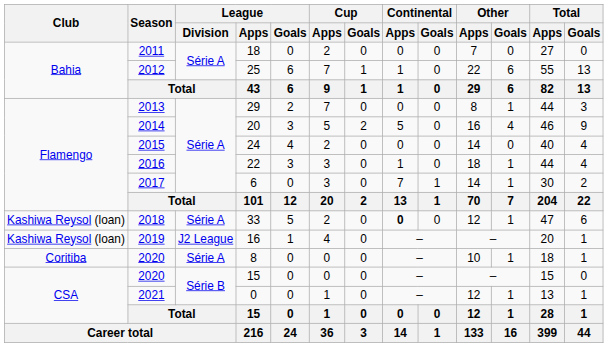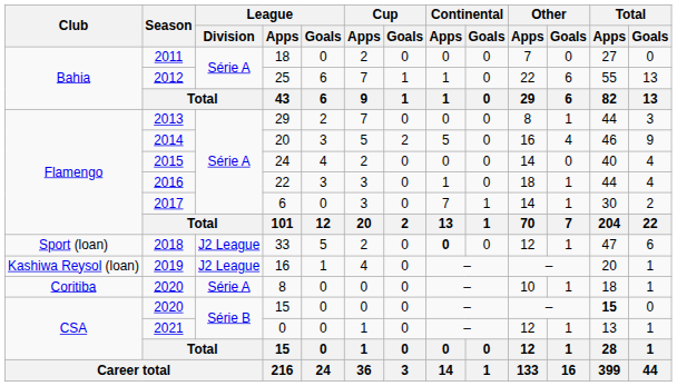33 | Club: Kashiwa Reysol (loan) -> Sport (loan)
33 | League / Division: Série A -> J2 League
2020 / 15 | Total / Apps: normal -> bold
